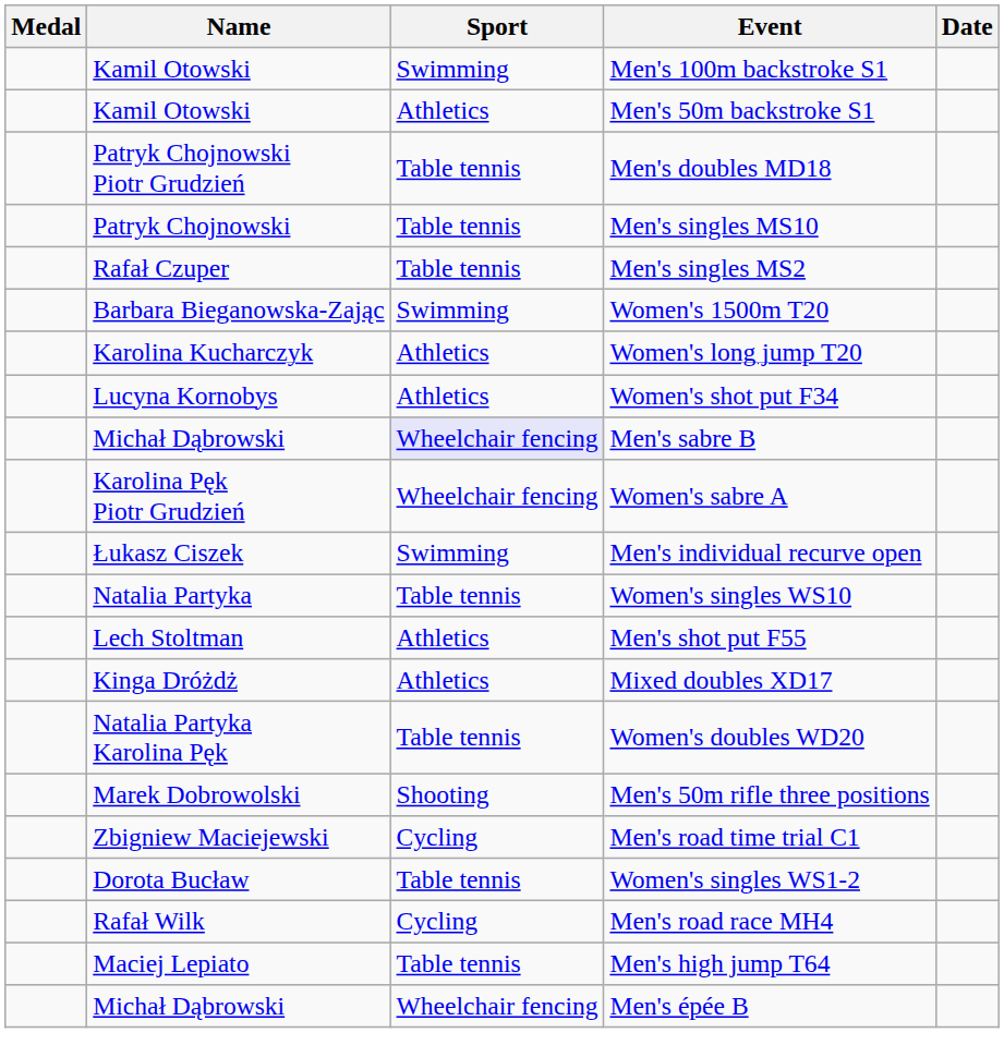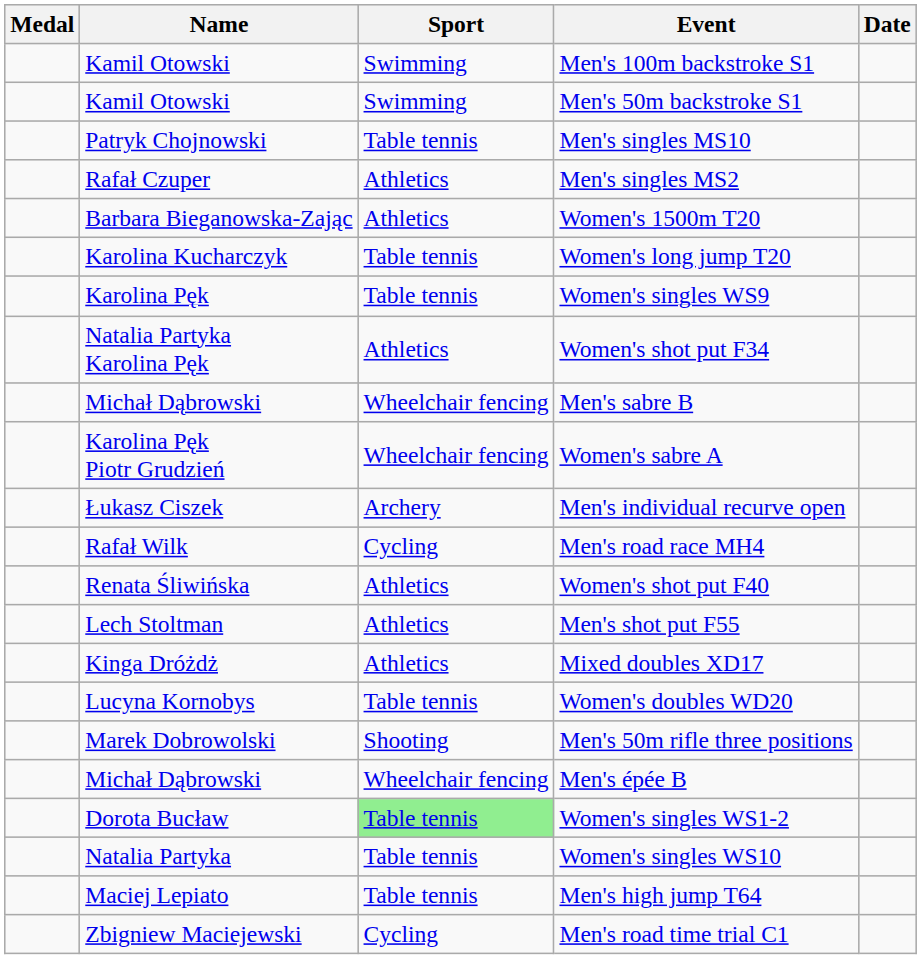Men's 50m backstroke S1 | Sport: Athletics -> Swimming
- row: Patryk Chojnowski Piotr Grudzień | Table tennis | Men's doubles MD18
Men's singles MS2 | Sport: Table tennis -> Athletics
Women's 1500m T20 | Sport: Swimming -> Athletics
Women's long jump T20 | Sport: Athletics -> Table tennis
+ row: Karolina Pęk | Table tennis | Women's singles WS9
Women's shot put F34 | Name: Lucyna Kornobys -> Natalia Partyka Karolina Pęk
Men's sabre B | Sport: lavender background -> no background
Men's individual recurve open | Sport: Swimming -> Archery
rows swapped: Women's singles WS10 <-> Men's road race MH4
+ row: Renata Śliwińska | Athletics | Women's shot put F40
Women's doubles WD20 | Name: Natalia Partyka Karolina Pęk -> Lucyna Kornobys
rows swapped: Men's road time trial C1 <-> Men's épée B
Women's singles WS1-2 | Sport: no background -> lightgreen background
